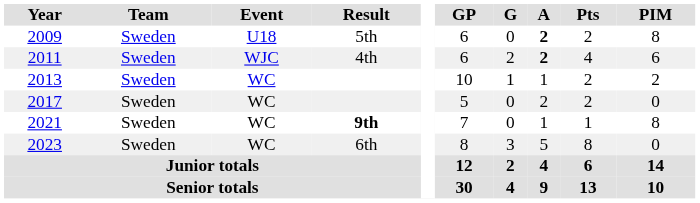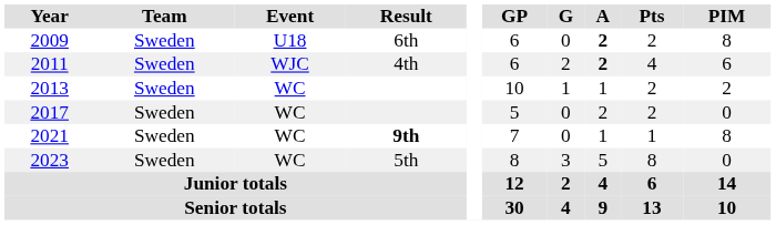2009 | Result: 5th -> 6th
2023 | Result: 6th -> 5th
